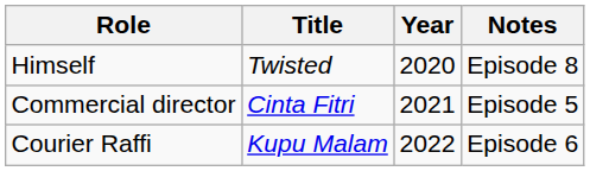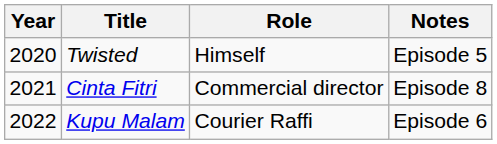columns swapped: Year <-> Role
Twisted | Notes: Episode 8 -> Episode 5
Cinta Fitri | Notes: Episode 5 -> Episode 8
